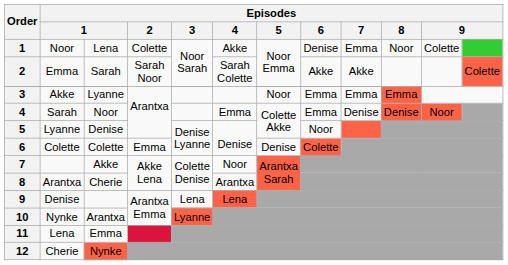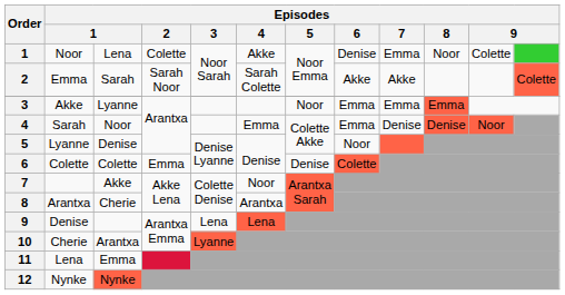10 | column 2: Nynke -> Cherie
12 | column 2: Cherie -> Nynke
